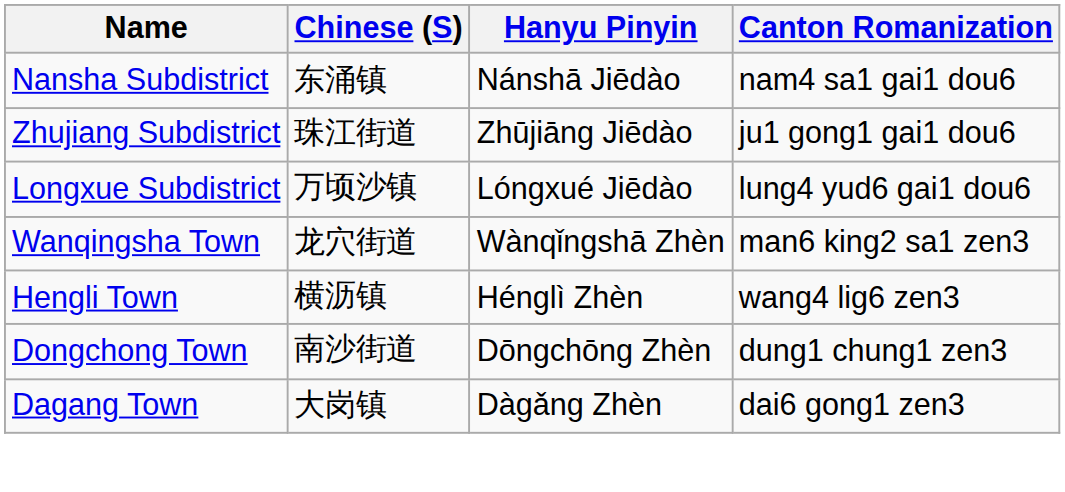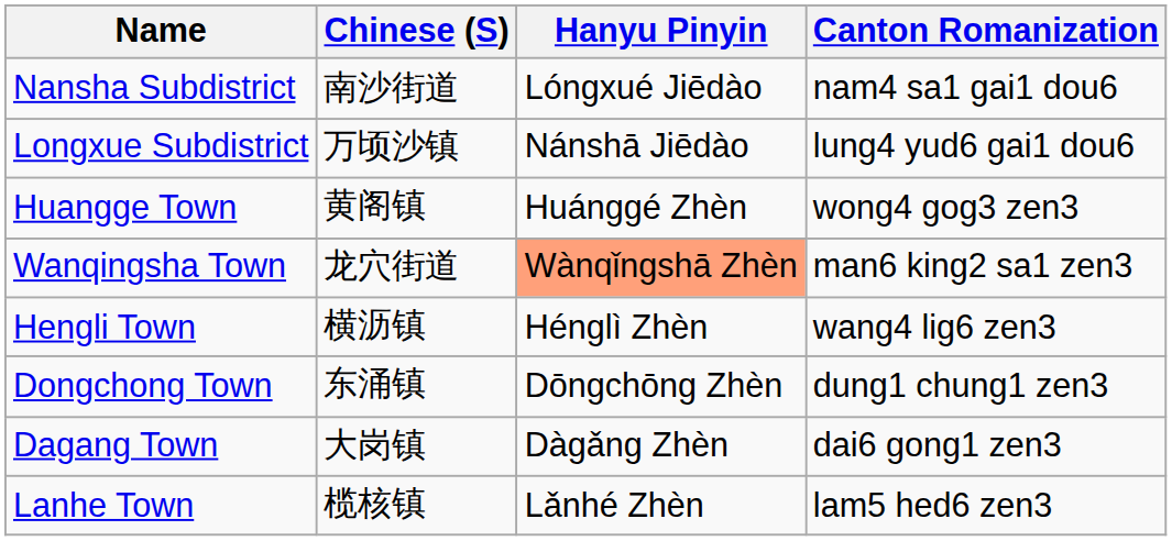Nansha Subdistrict | Chinese (S): 东涌镇 -> 南沙街道
Nansha Subdistrict | Hanyu Pinyin: Nánshā Jiēdào -> Lóngxué Jiēdào
- row: Zhujiang Subdistrict | 珠江街道 | Zhūjiāng Jiēdào | ju1 gong1 gai1 dou6
Longxue Subdistrict | Hanyu Pinyin: Lóngxué Jiēdào -> Nánshā Jiēdào
+ row: Huangge Town | 黄阁镇 | Huánggé Zhèn | wong4 gog3 zen3
Wanqingsha Town | Hanyu Pinyin: no background -> lightsalmon background
Dongchong Town | Chinese (S): 南沙街道 -> 东涌镇
+ row: Lanhe Town | 榄核镇 | Lǎnhé Zhèn | lam5 hed6 zen3
